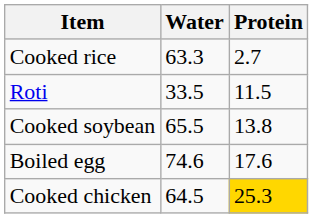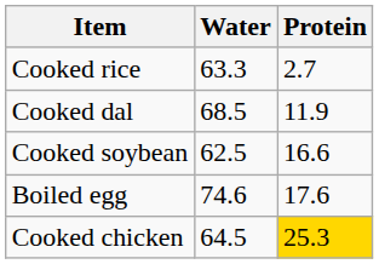+ row: Cooked dal | 68.5 | 11.9
- row: Roti | 33.5 | 11.5
Cooked soybean | Water: 65.5 -> 62.5
Cooked soybean | Protein: 13.8 -> 16.6
